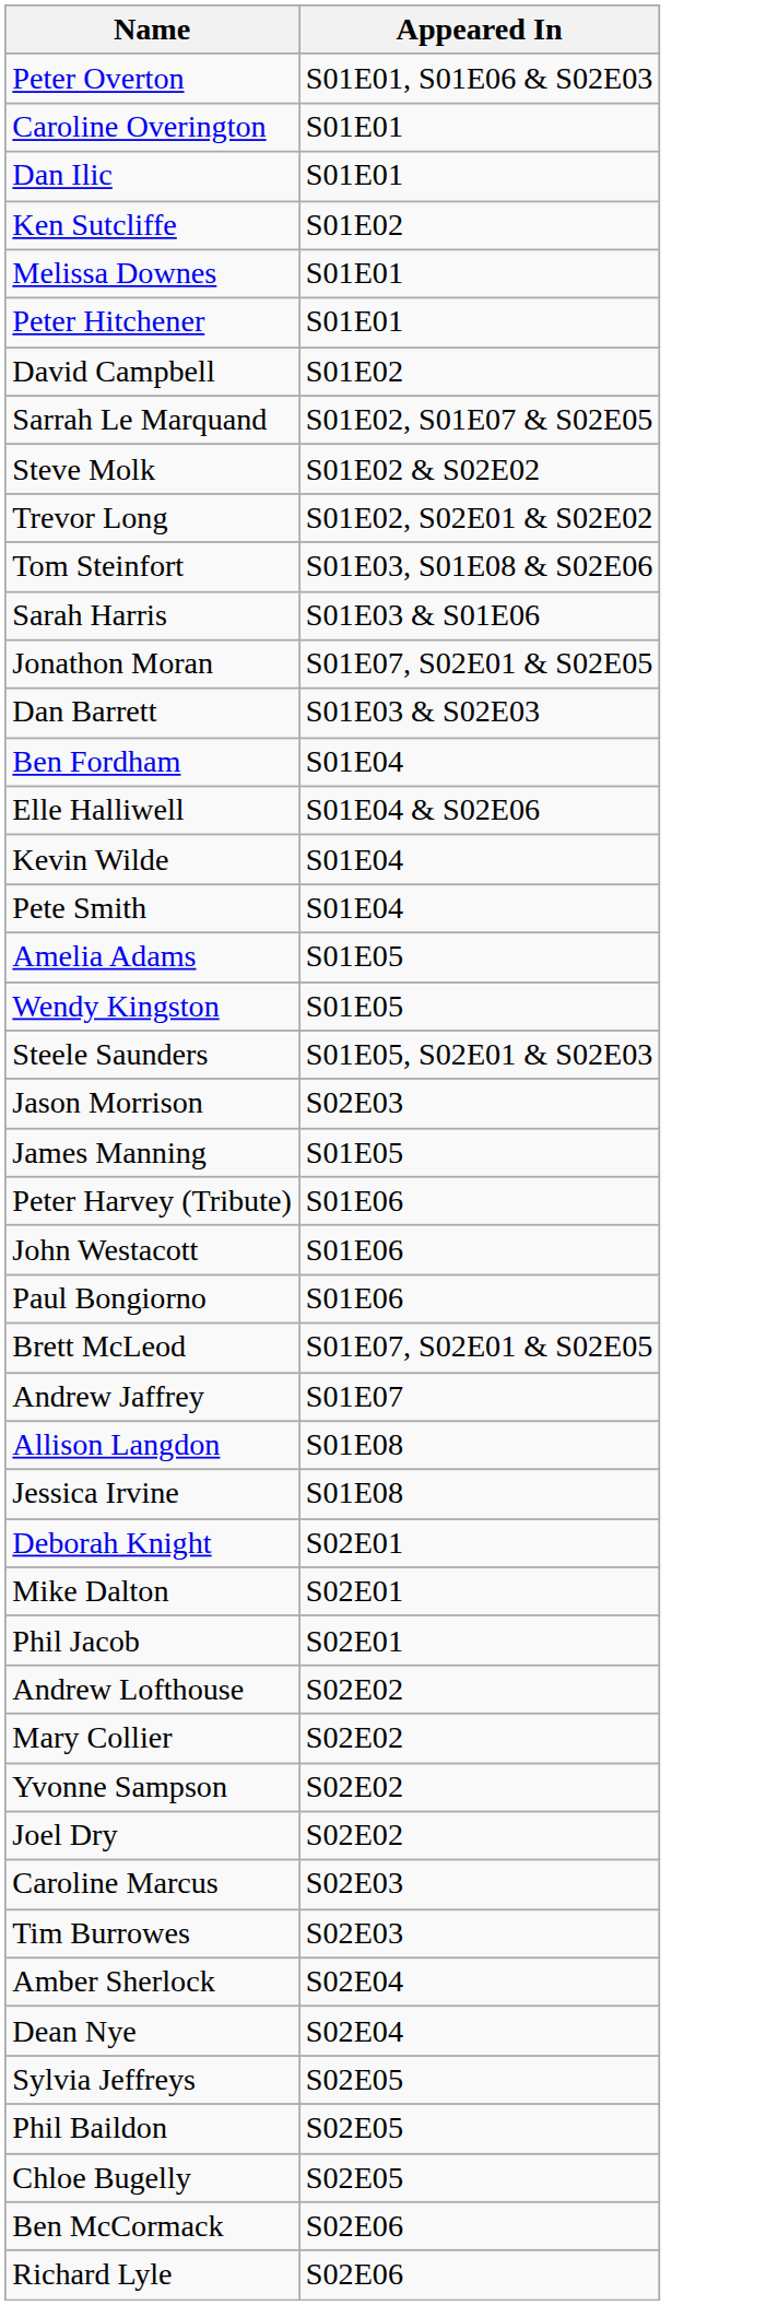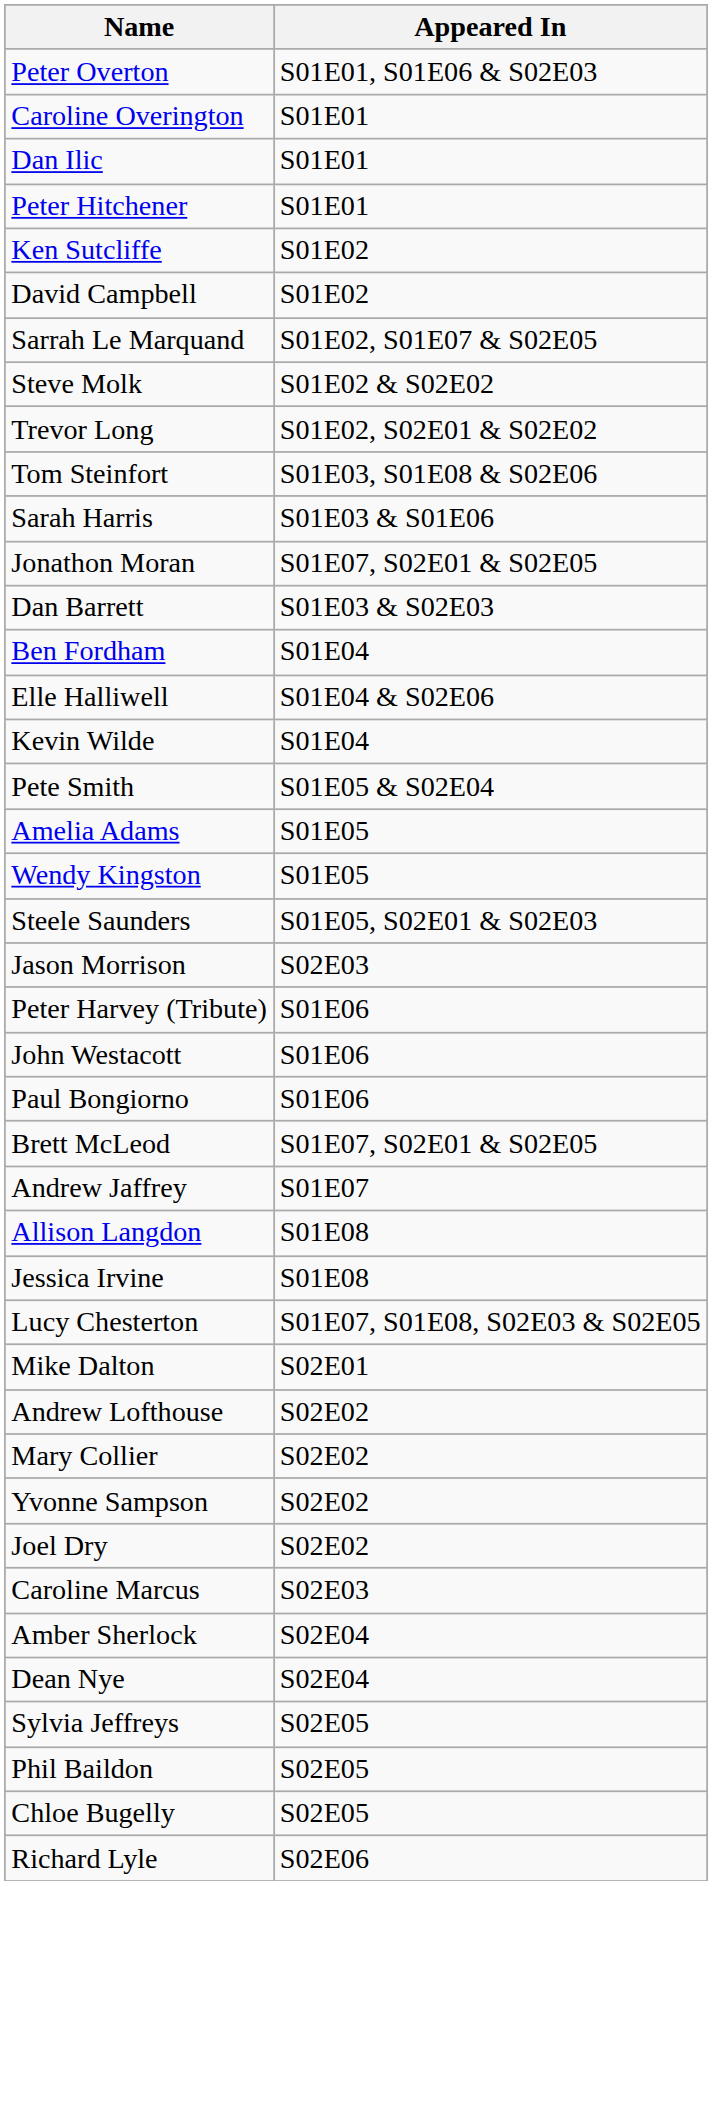rows swapped: Peter Hitchener <-> Ken Sutcliffe
- row: Melissa Downes | S01E01
Pete Smith | Appeared In: S01E04 -> S01E05 & S02E04
- row: James Manning | S01E05
+ row: Lucy Chesterton | S01E07, S01E08, S02E03 & S02E05
- row: Deborah Knight | S02E01
- row: Phil Jacob | S02E01
- row: Tim Burrowes | S02E03
- row: Ben McCormack | S02E06
